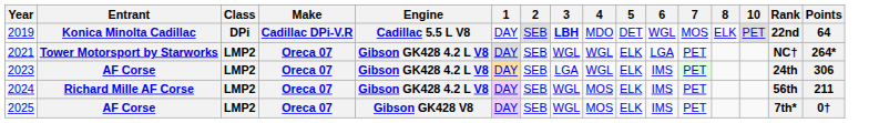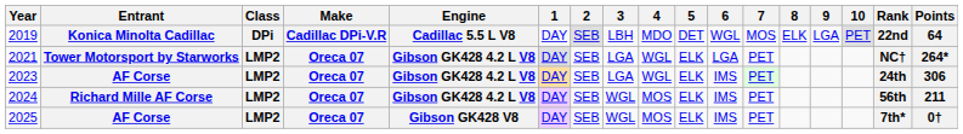+ column: 9 | LGA
2019 | 3: bold -> normal
2021 | 3: WGL -> LGA
